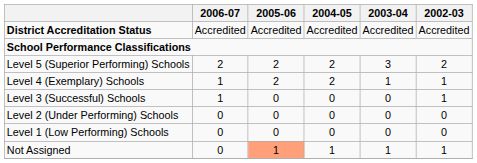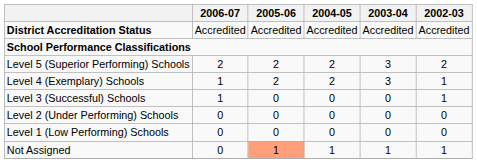Level 4 (Exemplary) Schools | 2003-04: 1 -> 3
